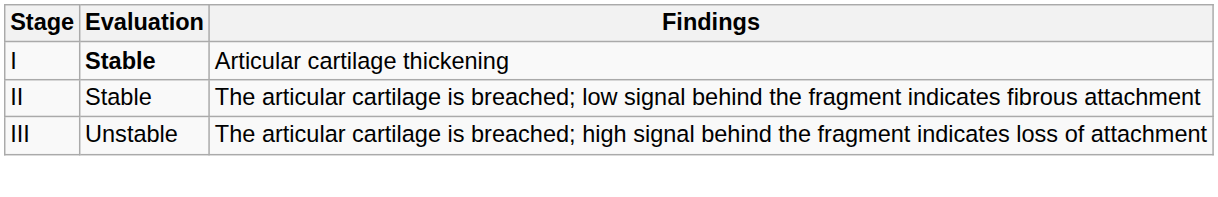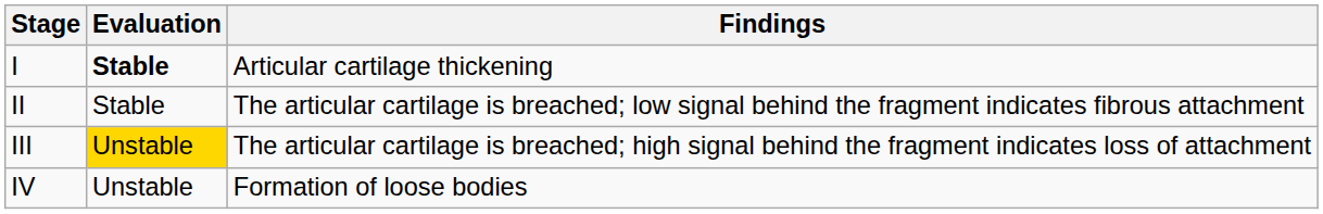III | Evaluation: no background -> gold background
+ row: IV | Unstable | Formation of loose bodies
